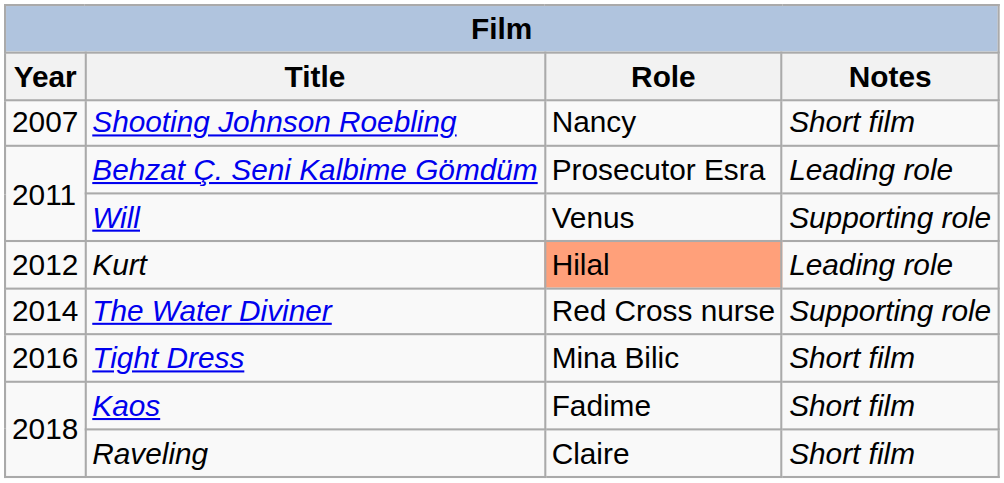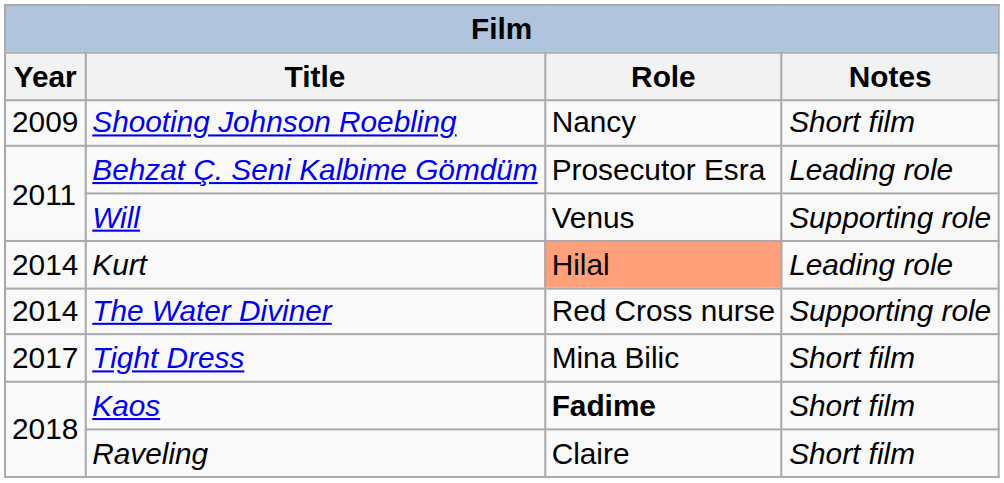Shooting Johnson Roebling | Year: 2007 -> 2009
Kurt | Year: 2012 -> 2014
Tight Dress | Year: 2016 -> 2017
Kaos | Role: normal -> bold
